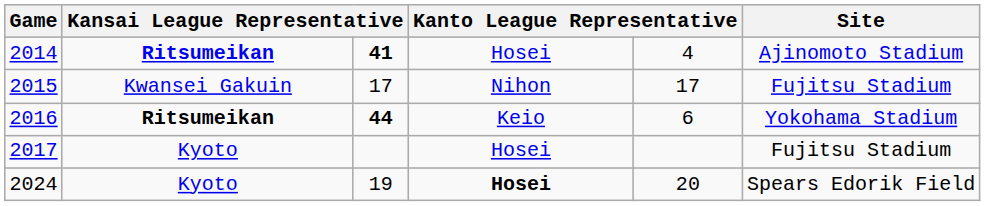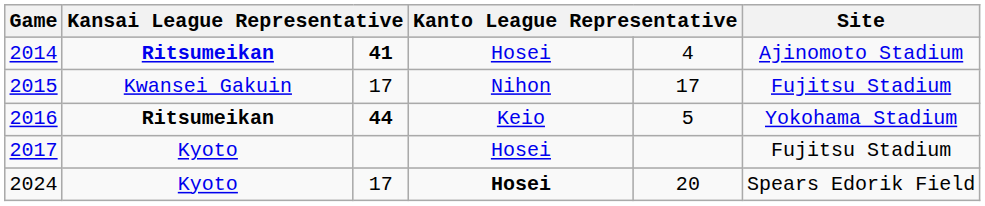2016 | column 5: 6 -> 5
2024 | column 3: 19 -> 17
